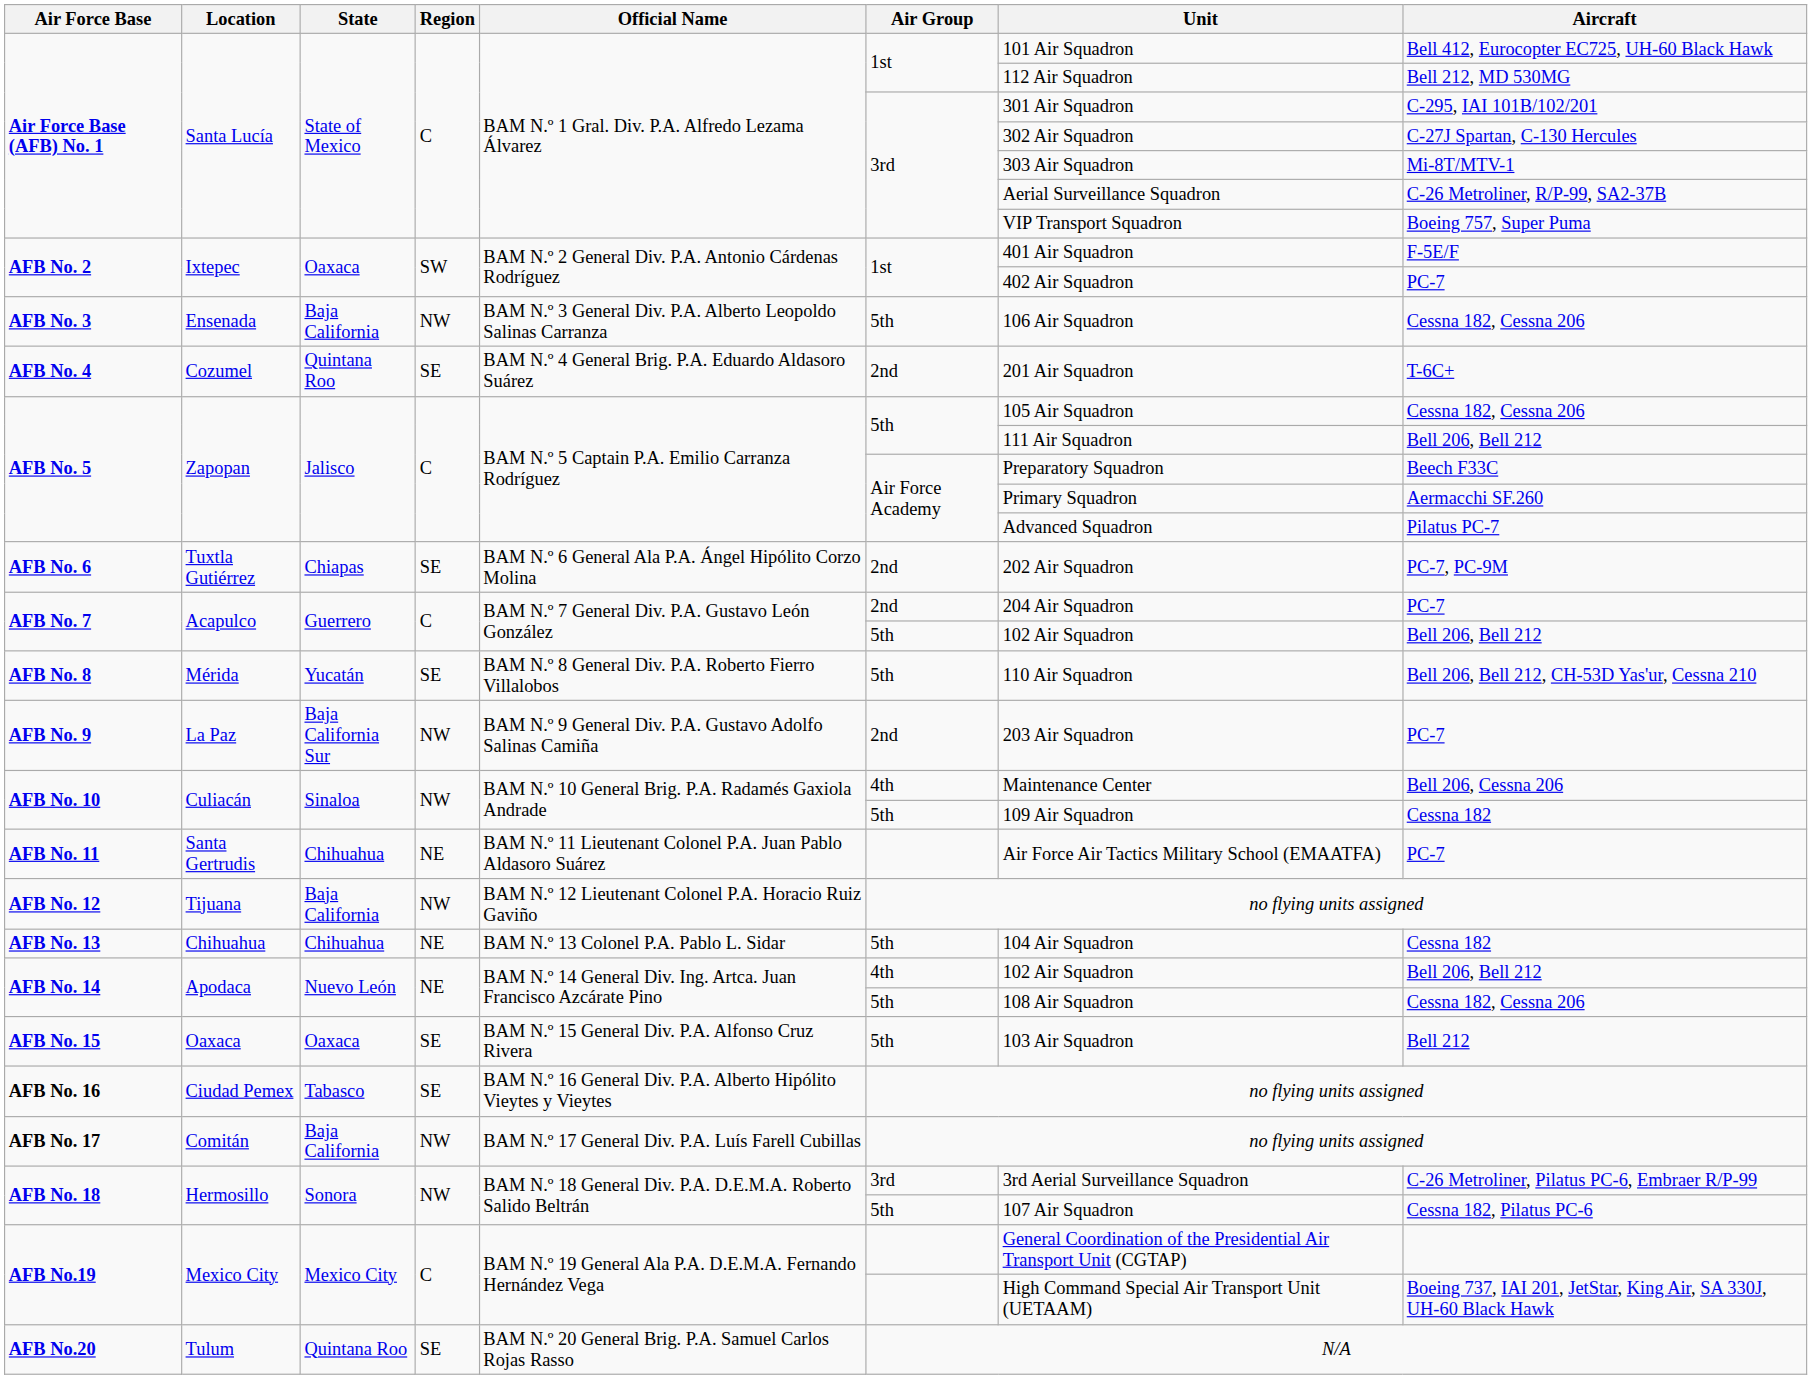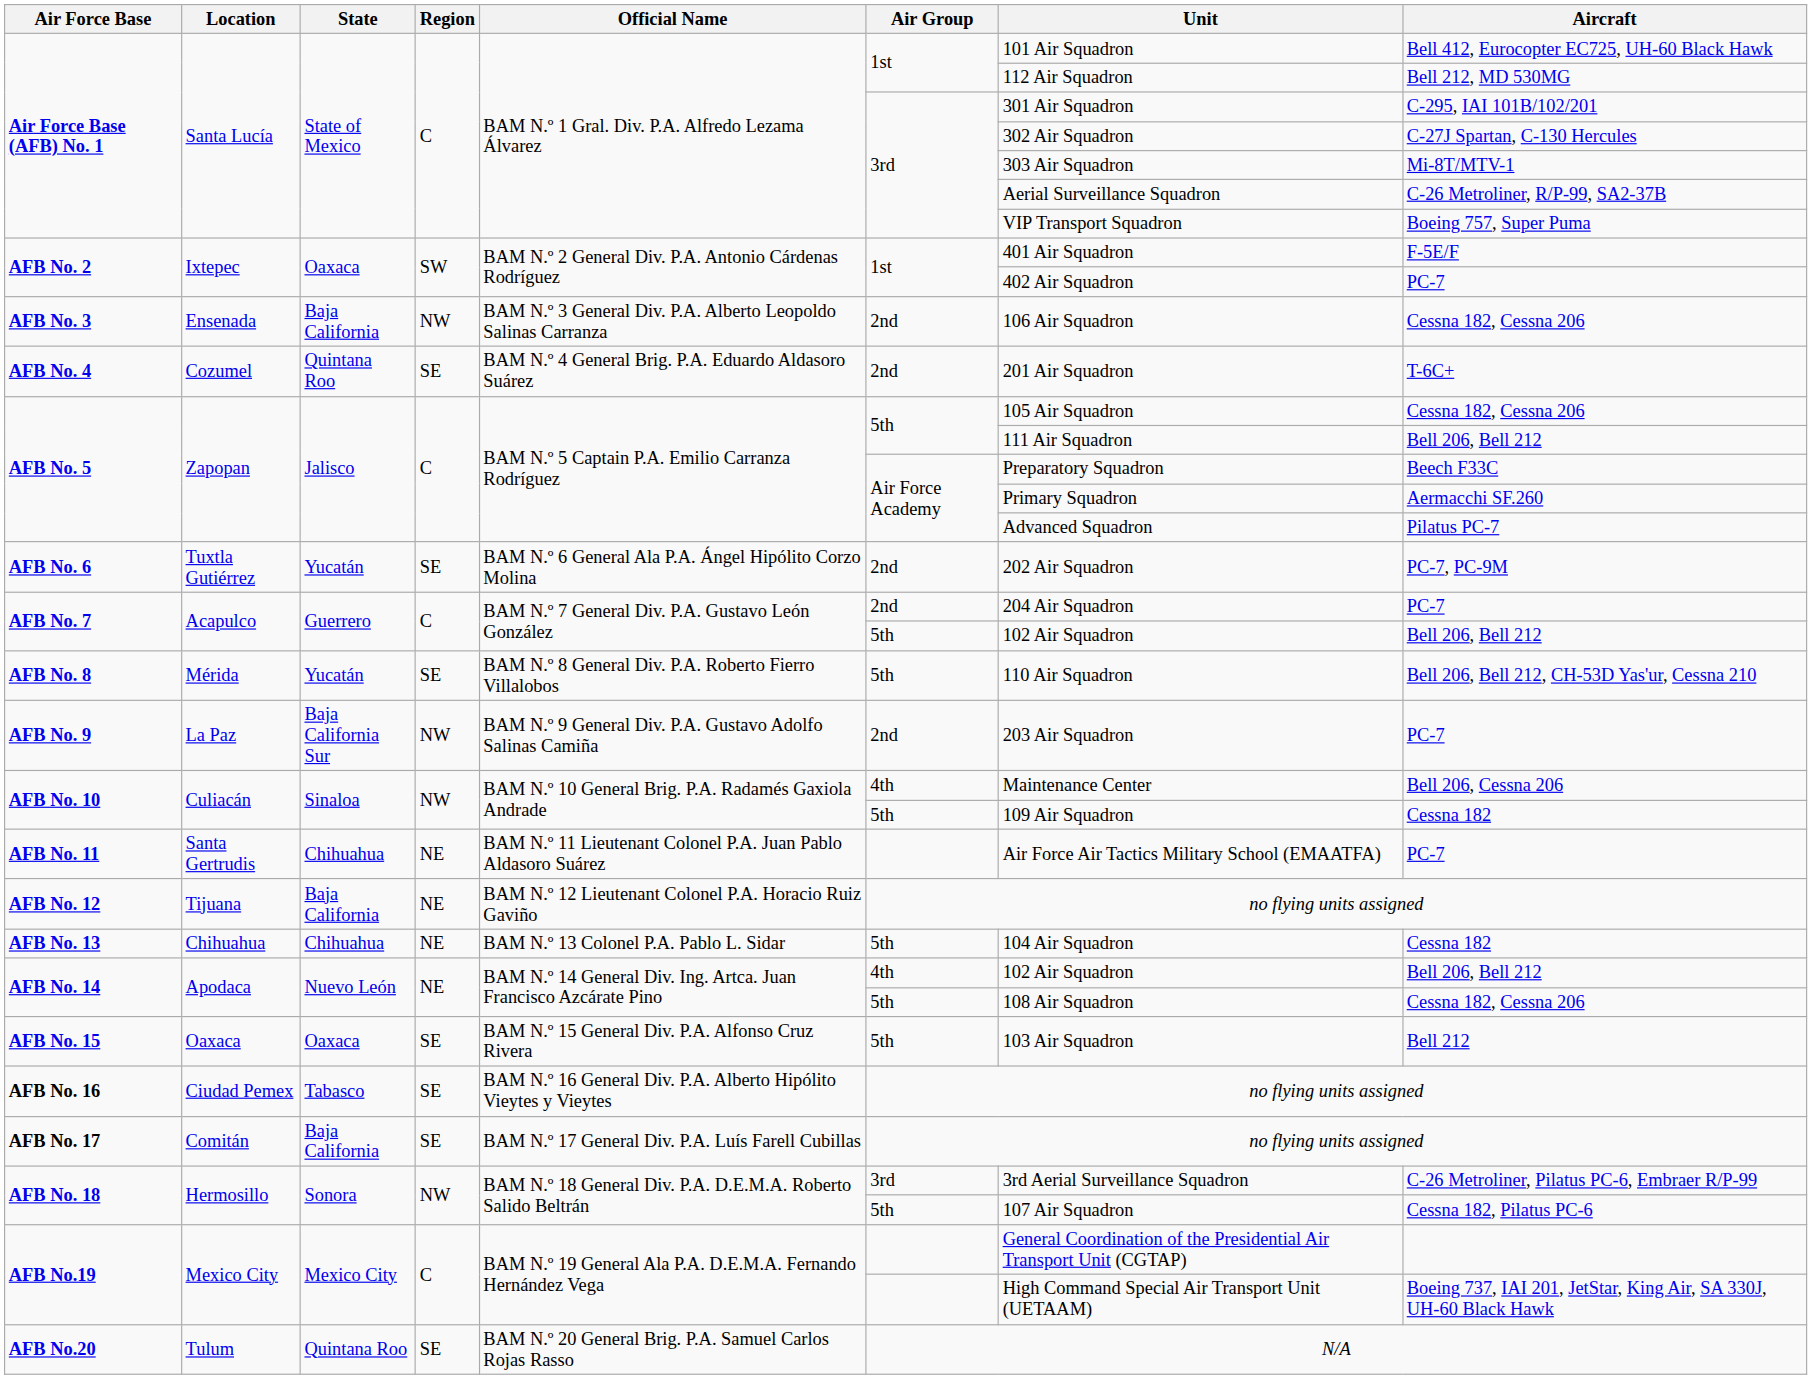AFB No. 3 | Air Group: 5th -> 2nd
AFB No. 6 | State: Chiapas -> Yucatán
AFB No. 12 | Region: NW -> NE
AFB No. 17 | Region: NW -> SE
